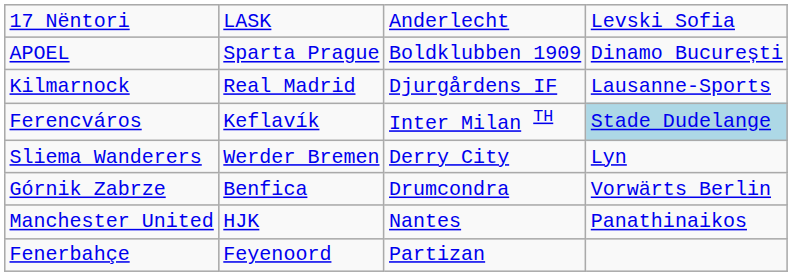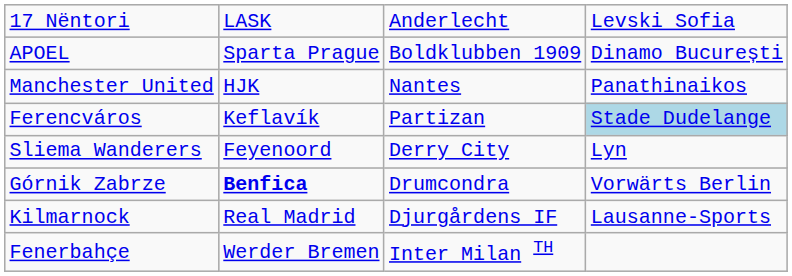rows swapped: Manchester United <-> Kilmarnock
Ferencváros | column 3: Inter Milan TH -> Partizan
Sliema Wanderers | column 2: Werder Bremen -> Feyenoord
Górnik Zabrze | column 2: normal -> bold
Fenerbahçe | column 2: Feyenoord -> Werder Bremen
Fenerbahçe | column 3: Partizan -> Inter Milan TH
